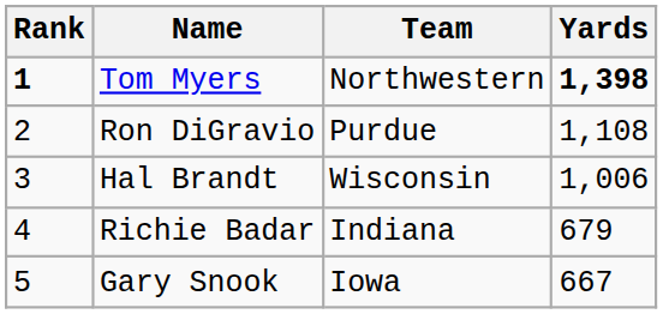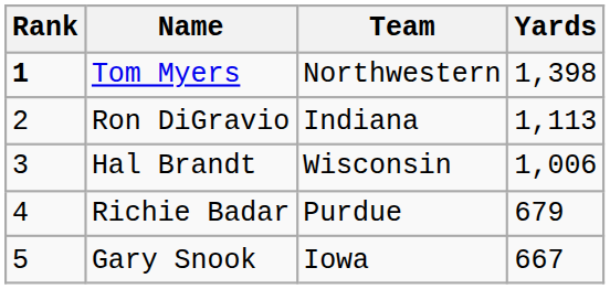Tom Myers | Yards: bold -> normal
Ron DiGravio | Team: Purdue -> Indiana
Ron DiGravio | Yards: 1,108 -> 1,113
Richie Badar | Team: Indiana -> Purdue
